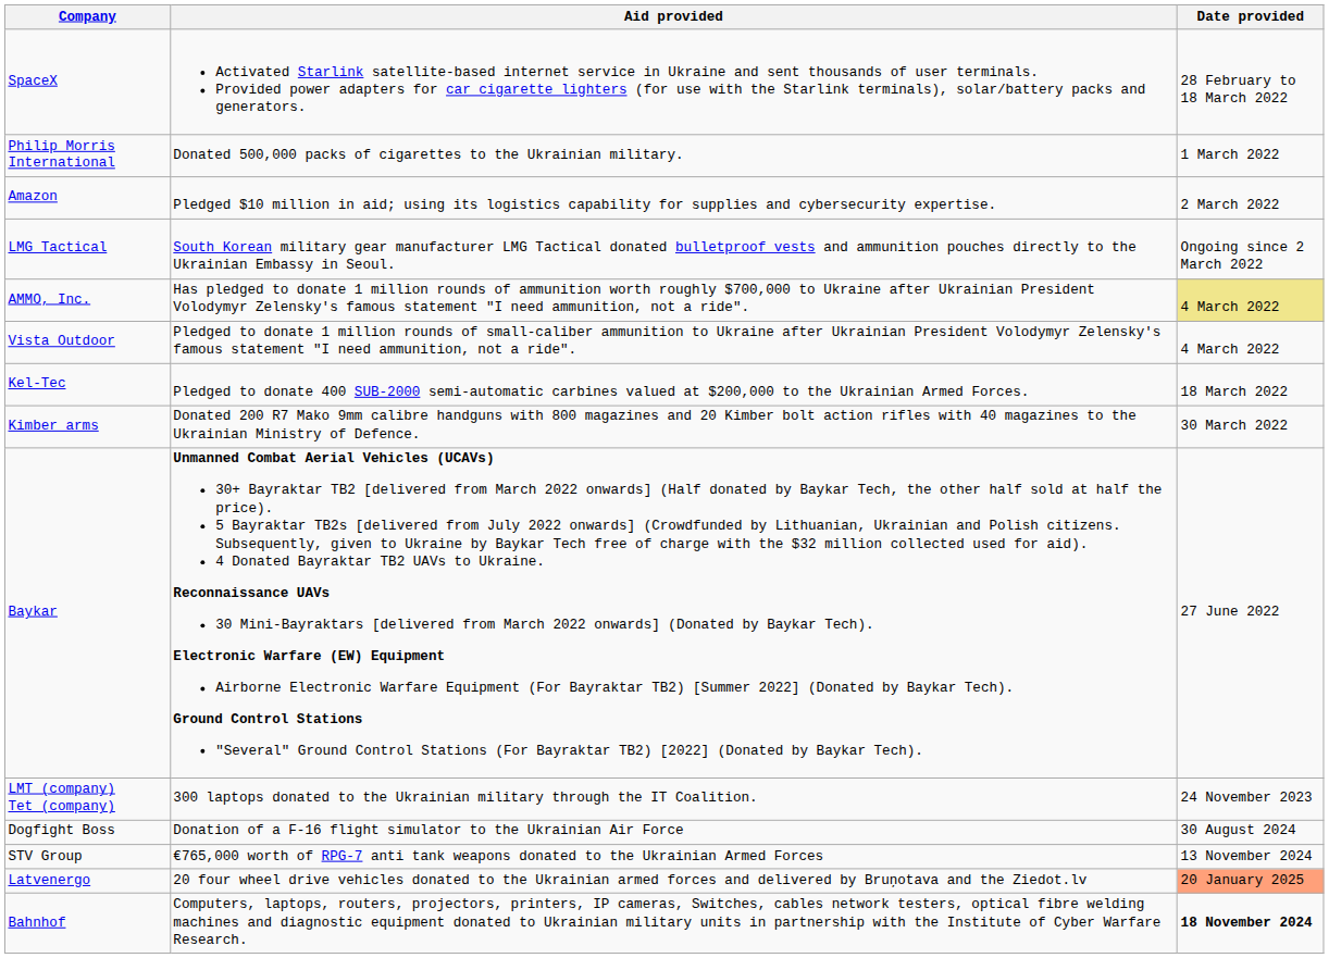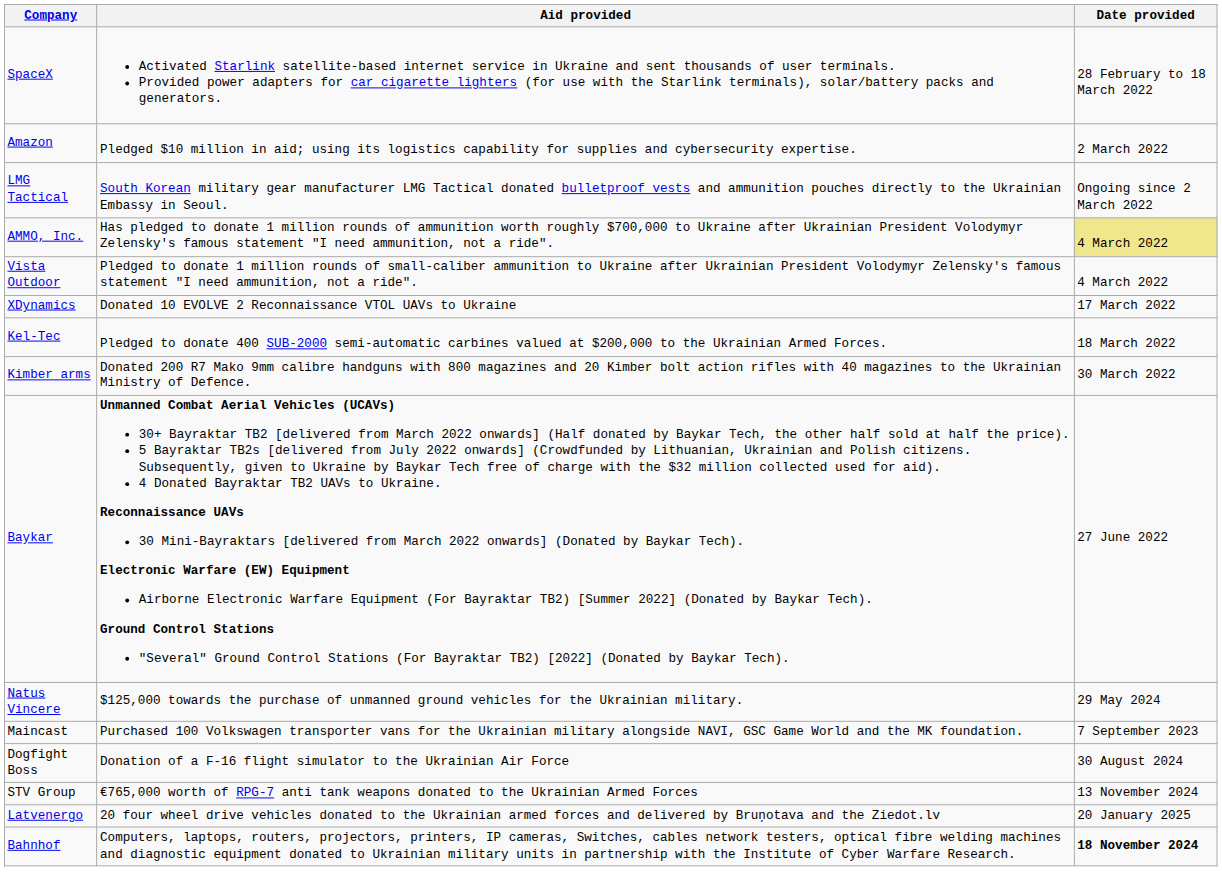- row: Philip Morris International | Donated 500,000 packs of cigarettes to the Ukrainian military. | 1 March 2022
+ row: XDynamics | Donated 10 EVOLVE 2 Reconnaissance VTOL UAVs to Ukraine | 17 March 2022
+ row: Natus Vincere | $125,000 towards the purchase of unmanned ground vehicles for the Ukrainian military. | 29 May 2024
+ row: Maincast | Purchased 100 Volkswagen transporter vans for the Ukrainian military alongside NAVI, GSC Game World and the MK foundation. | 7 September 2023
- row: LMT (company) Tet (company) | 300 laptops donated to the Ukrainian military through the IT Coalition. | 24 November 2023
Latvenergo | Date provided: lightsalmon background -> no background
